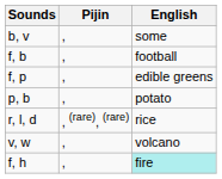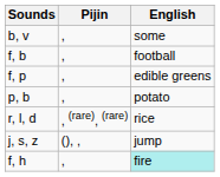- row: v, w | , | volcano
+ row: j, s, z | (), , | jump
